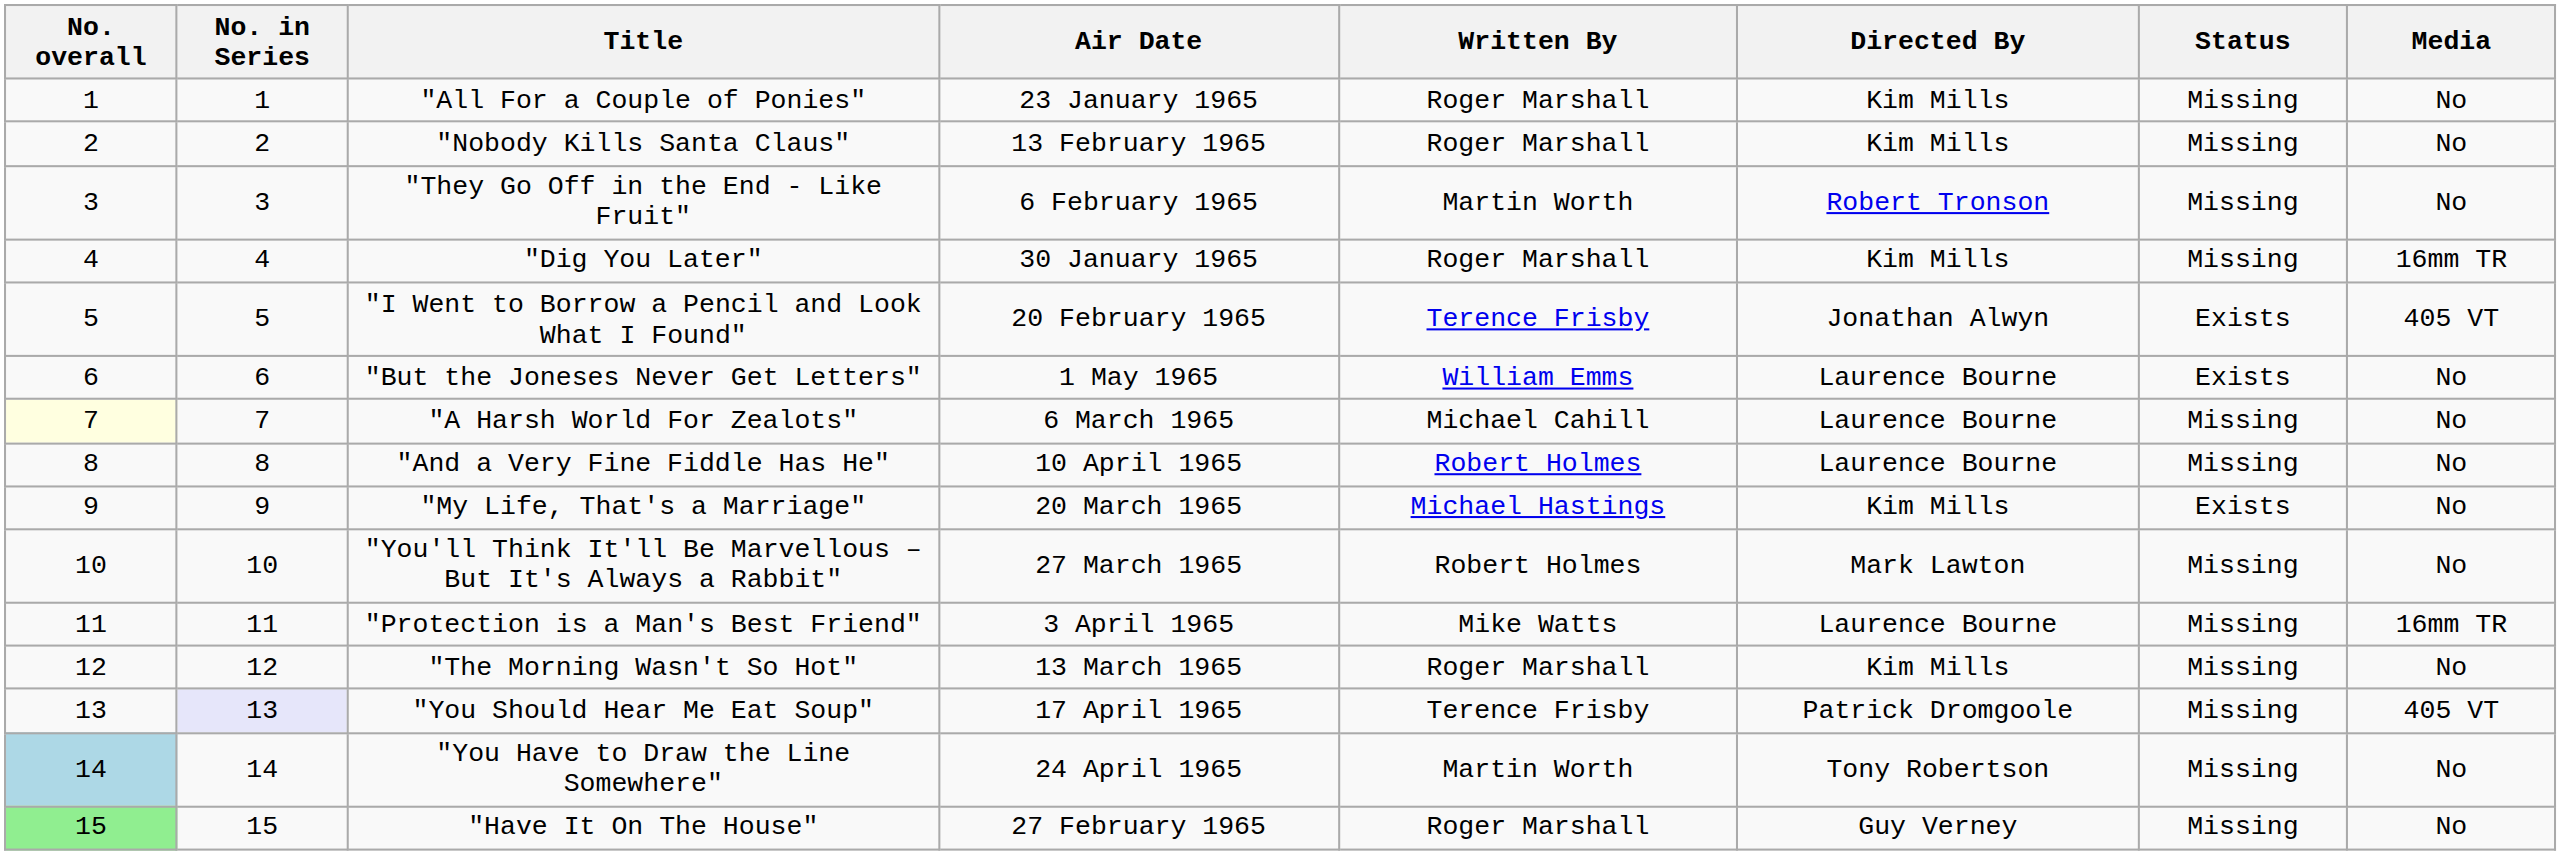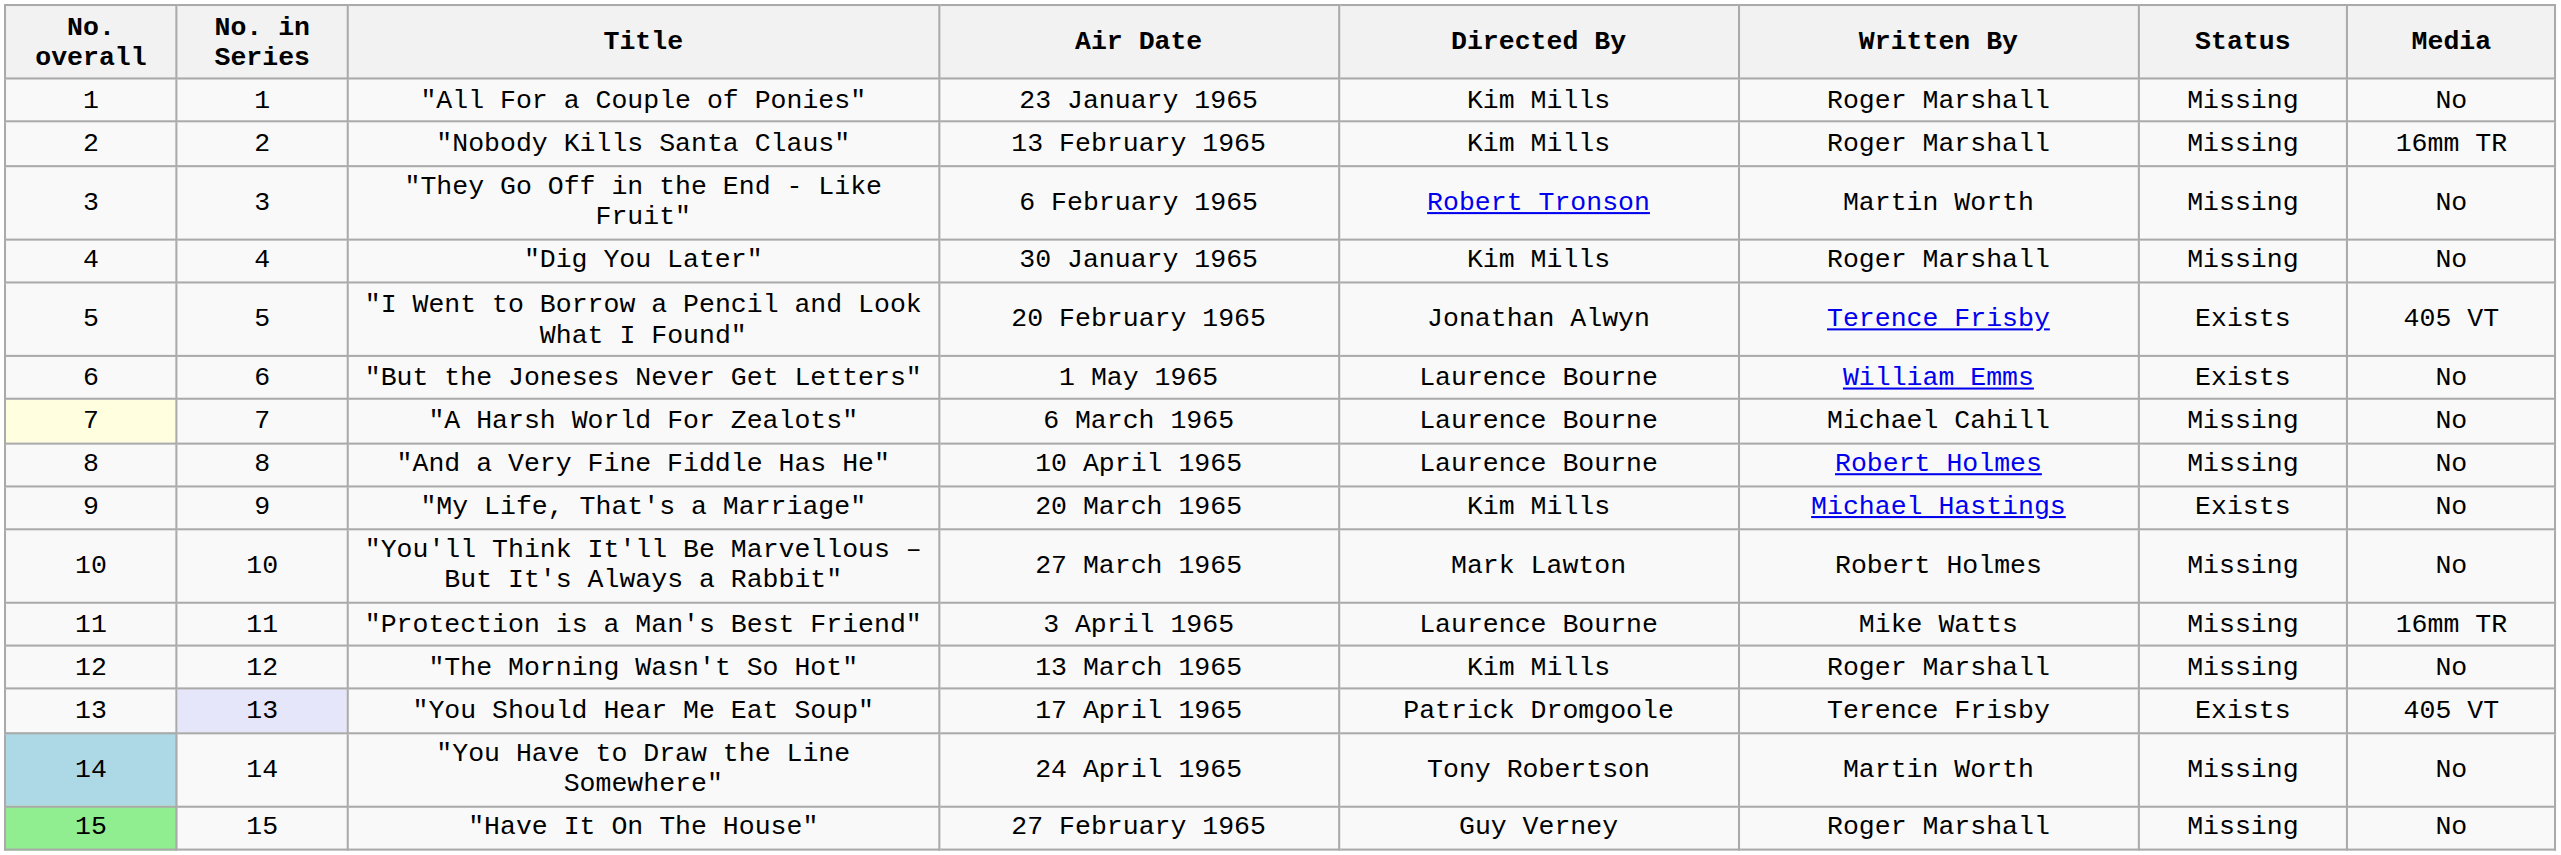columns swapped: Directed By <-> Written By
"Nobody Kills Santa Claus" | Media: No -> 16mm TR
"Dig You Later" | Media: 16mm TR -> No
"You Should Hear Me Eat Soup" | Status: Missing -> Exists
